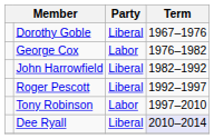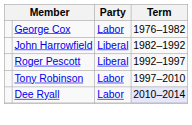- row: Dorothy Goble | Liberal | 1967–1976
Dee Ryall | Party: Liberal -> Labor
